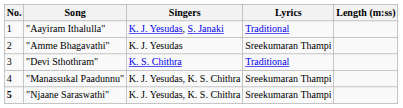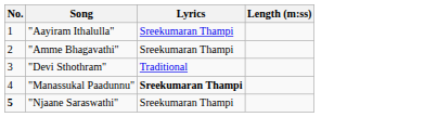- column: Singers | K. J. Yesudas, S. Janaki | K. J. Yesudas | K. S. Chithra | K. J. Yesudas, K. S. Chithra | K. J. Yesudas, K. S. Chithra
"Aayiram Ithalulla" | Lyrics: Traditional -> Sreekumaran Thampi
"Manassukal Paadunnu" | Lyrics: normal -> bold
